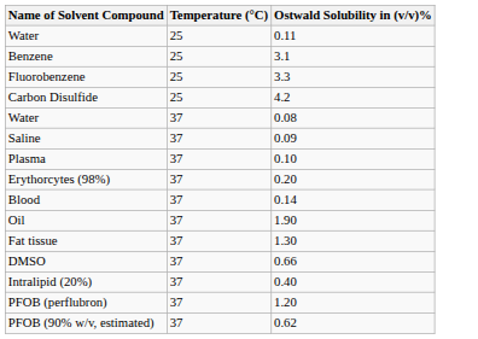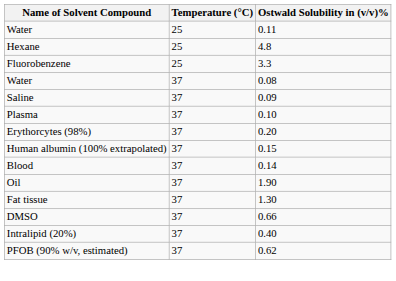+ row: Hexane | 25 | 4.8
- row: Benzene | 25 | 3.1
- row: Carbon Disulfide | 25 | 4.2
+ row: Human albumin (100% extrapolated) | 37 | 0.15
- row: PFOB (perflubron) | 37 | 1.20
